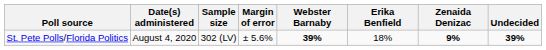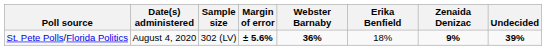St. Pete Polls/Florida Politics | Margin of error: normal -> bold
St. Pete Polls/Florida Politics | Webster Barnaby: 39% -> 36%
